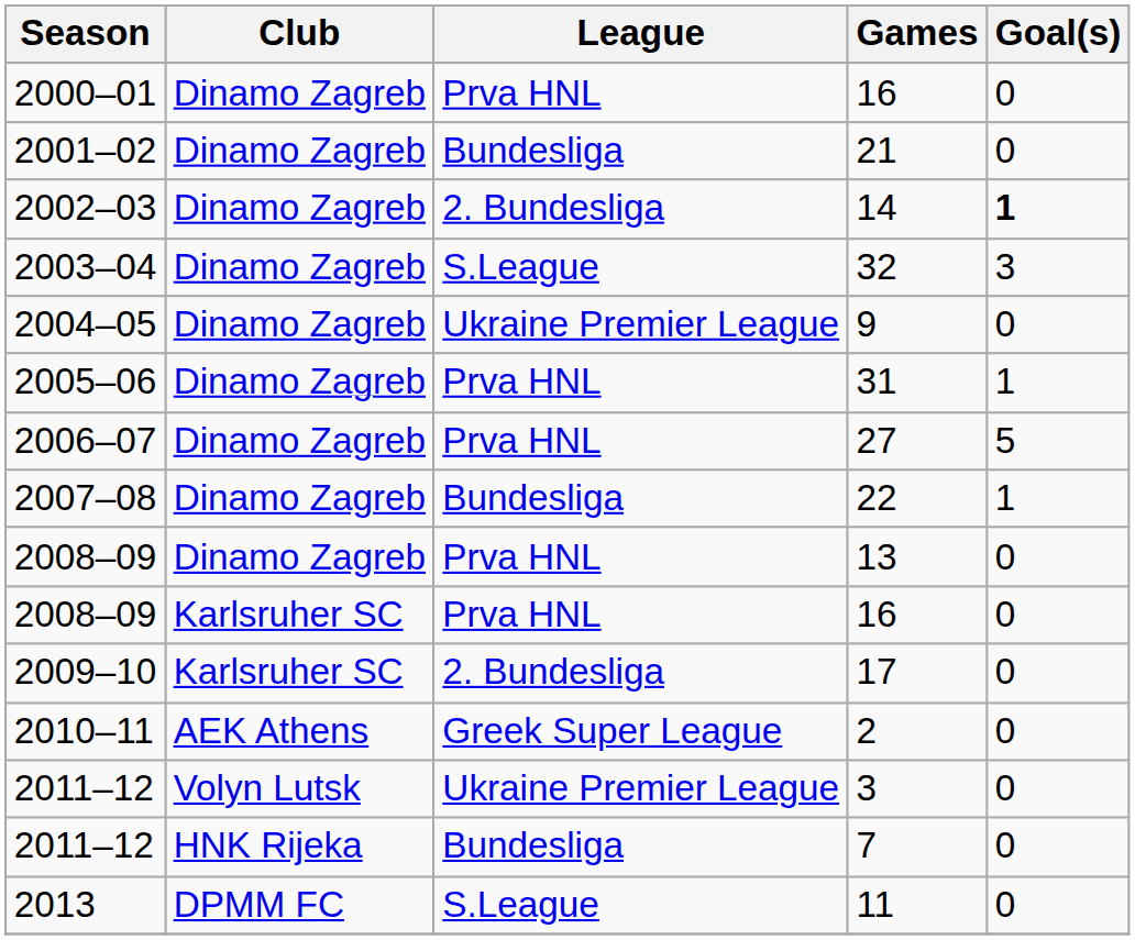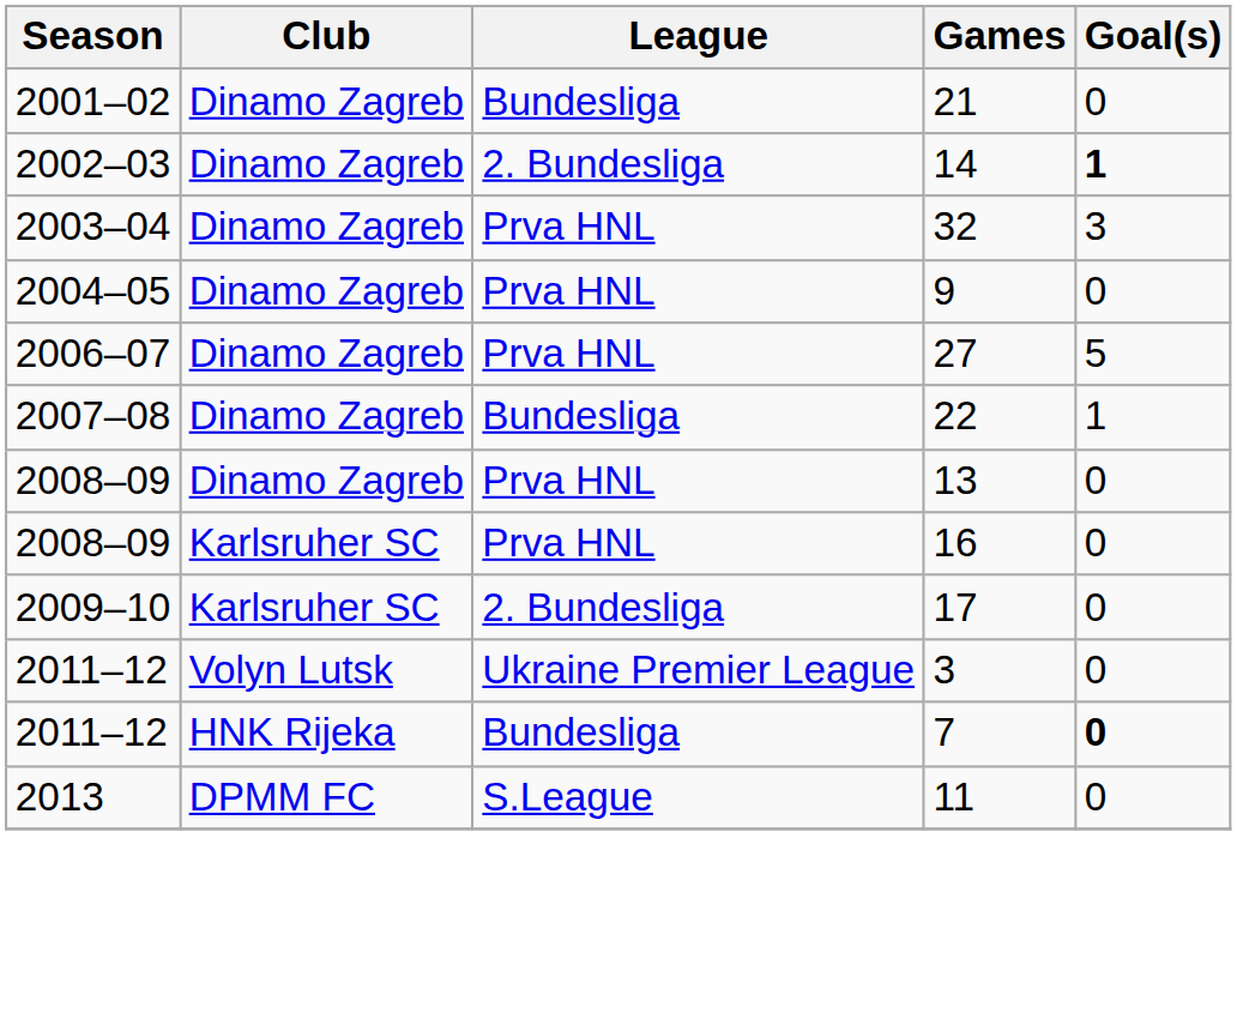- row: 2000–01 | Dinamo Zagreb | Prva HNL | 16 | 0
32 | League: S.League -> Prva HNL
9 | League: Ukraine Premier League -> Prva HNL
- row: 2005–06 | Dinamo Zagreb | Prva HNL | 31 | 1
- row: 2010–11 | AEK Athens | Greek Super League | 2 | 0
7 | Goal(s): normal -> bold
